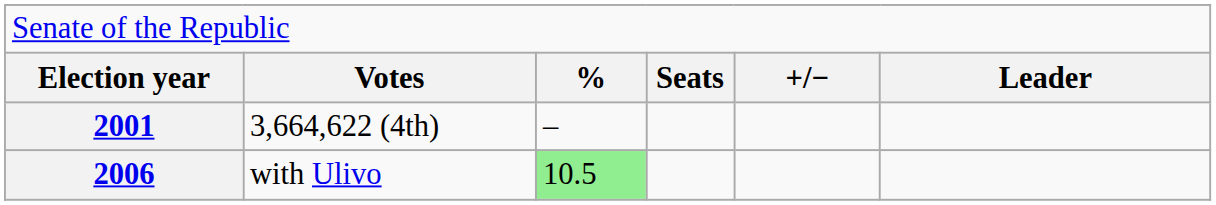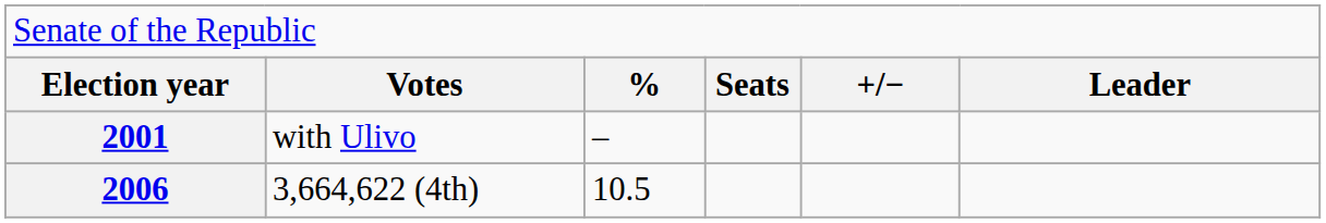2001 | column 2: 3,664,622 (4th) -> with Ulivo
2006 | column 2: with Ulivo -> 3,664,622 (4th)
2006 | column 3: lightgreen background -> no background
